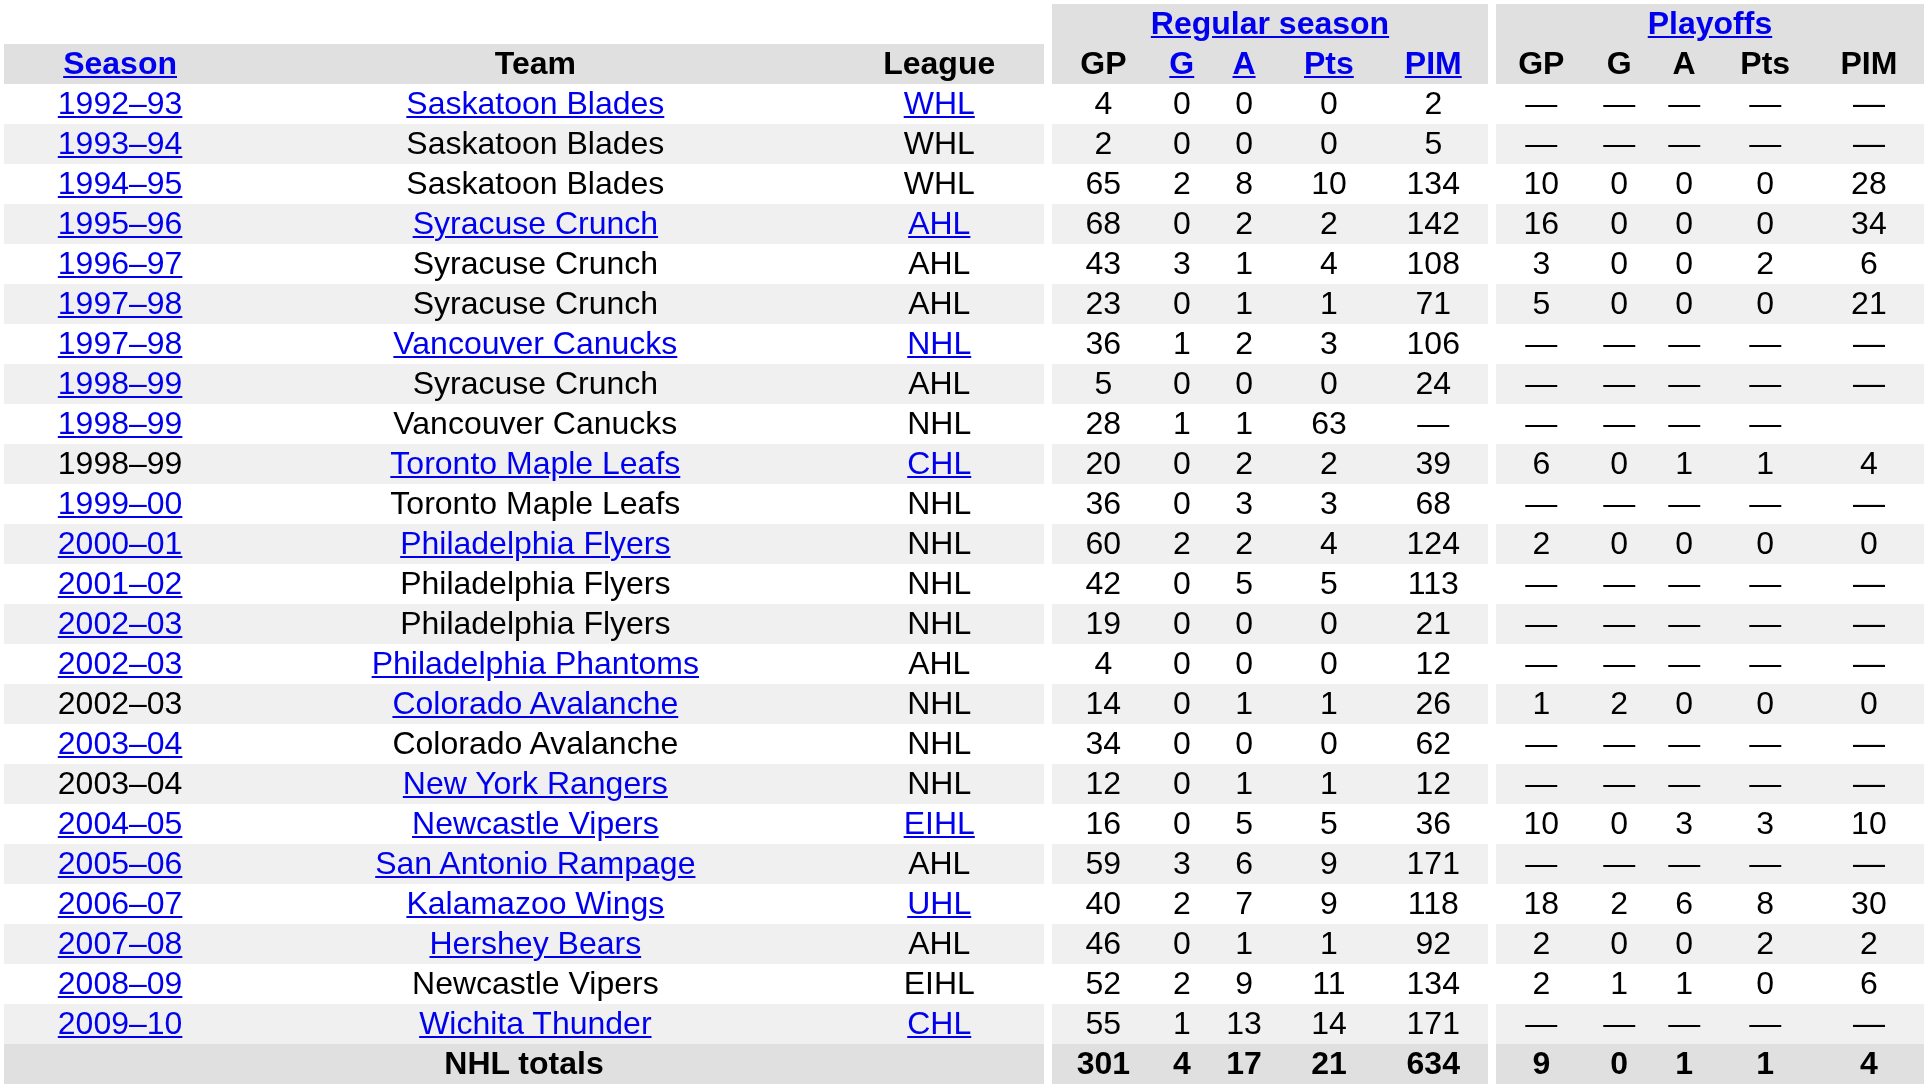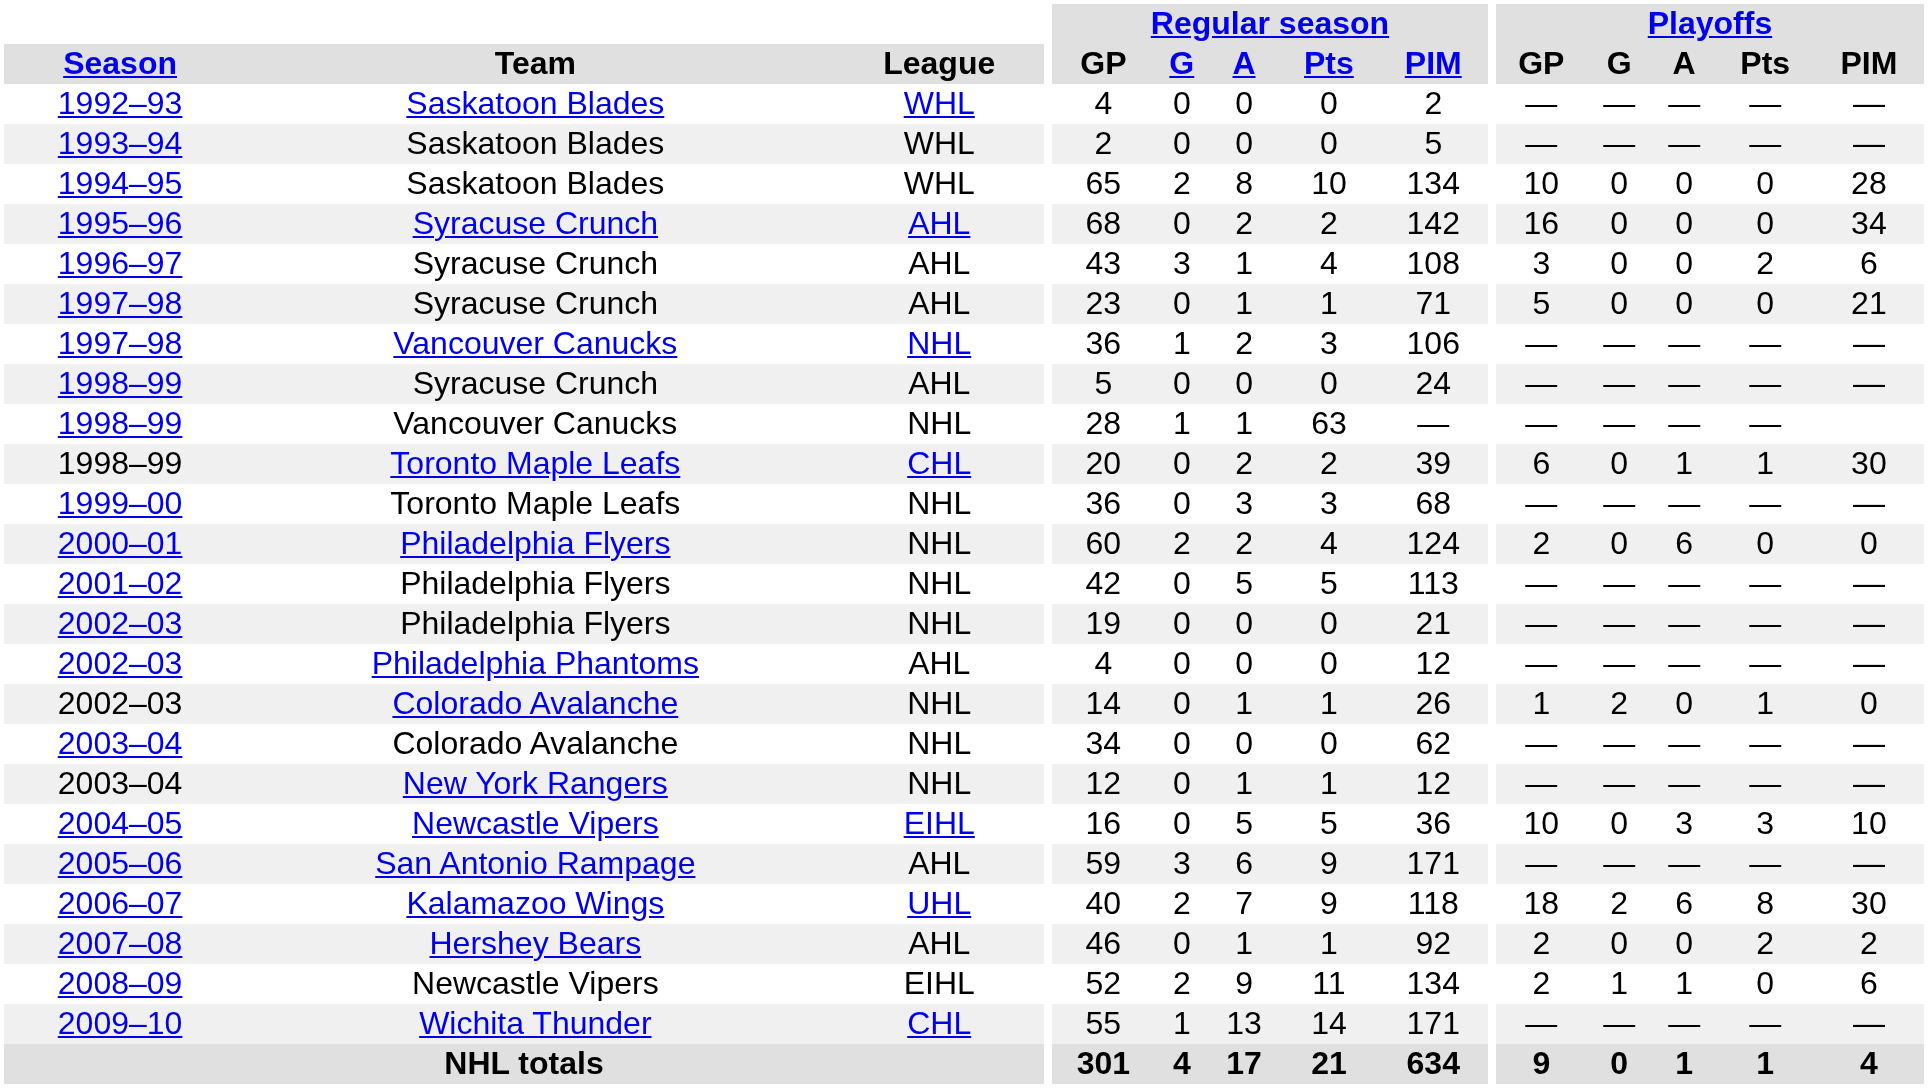1998–99 / Toronto Maple Leafs | Playoffs / PIM: 4 -> 30
2000–01 | Playoffs / A: 0 -> 6
2002–03 / Colorado Avalanche | Playoffs / Pts: 0 -> 1
